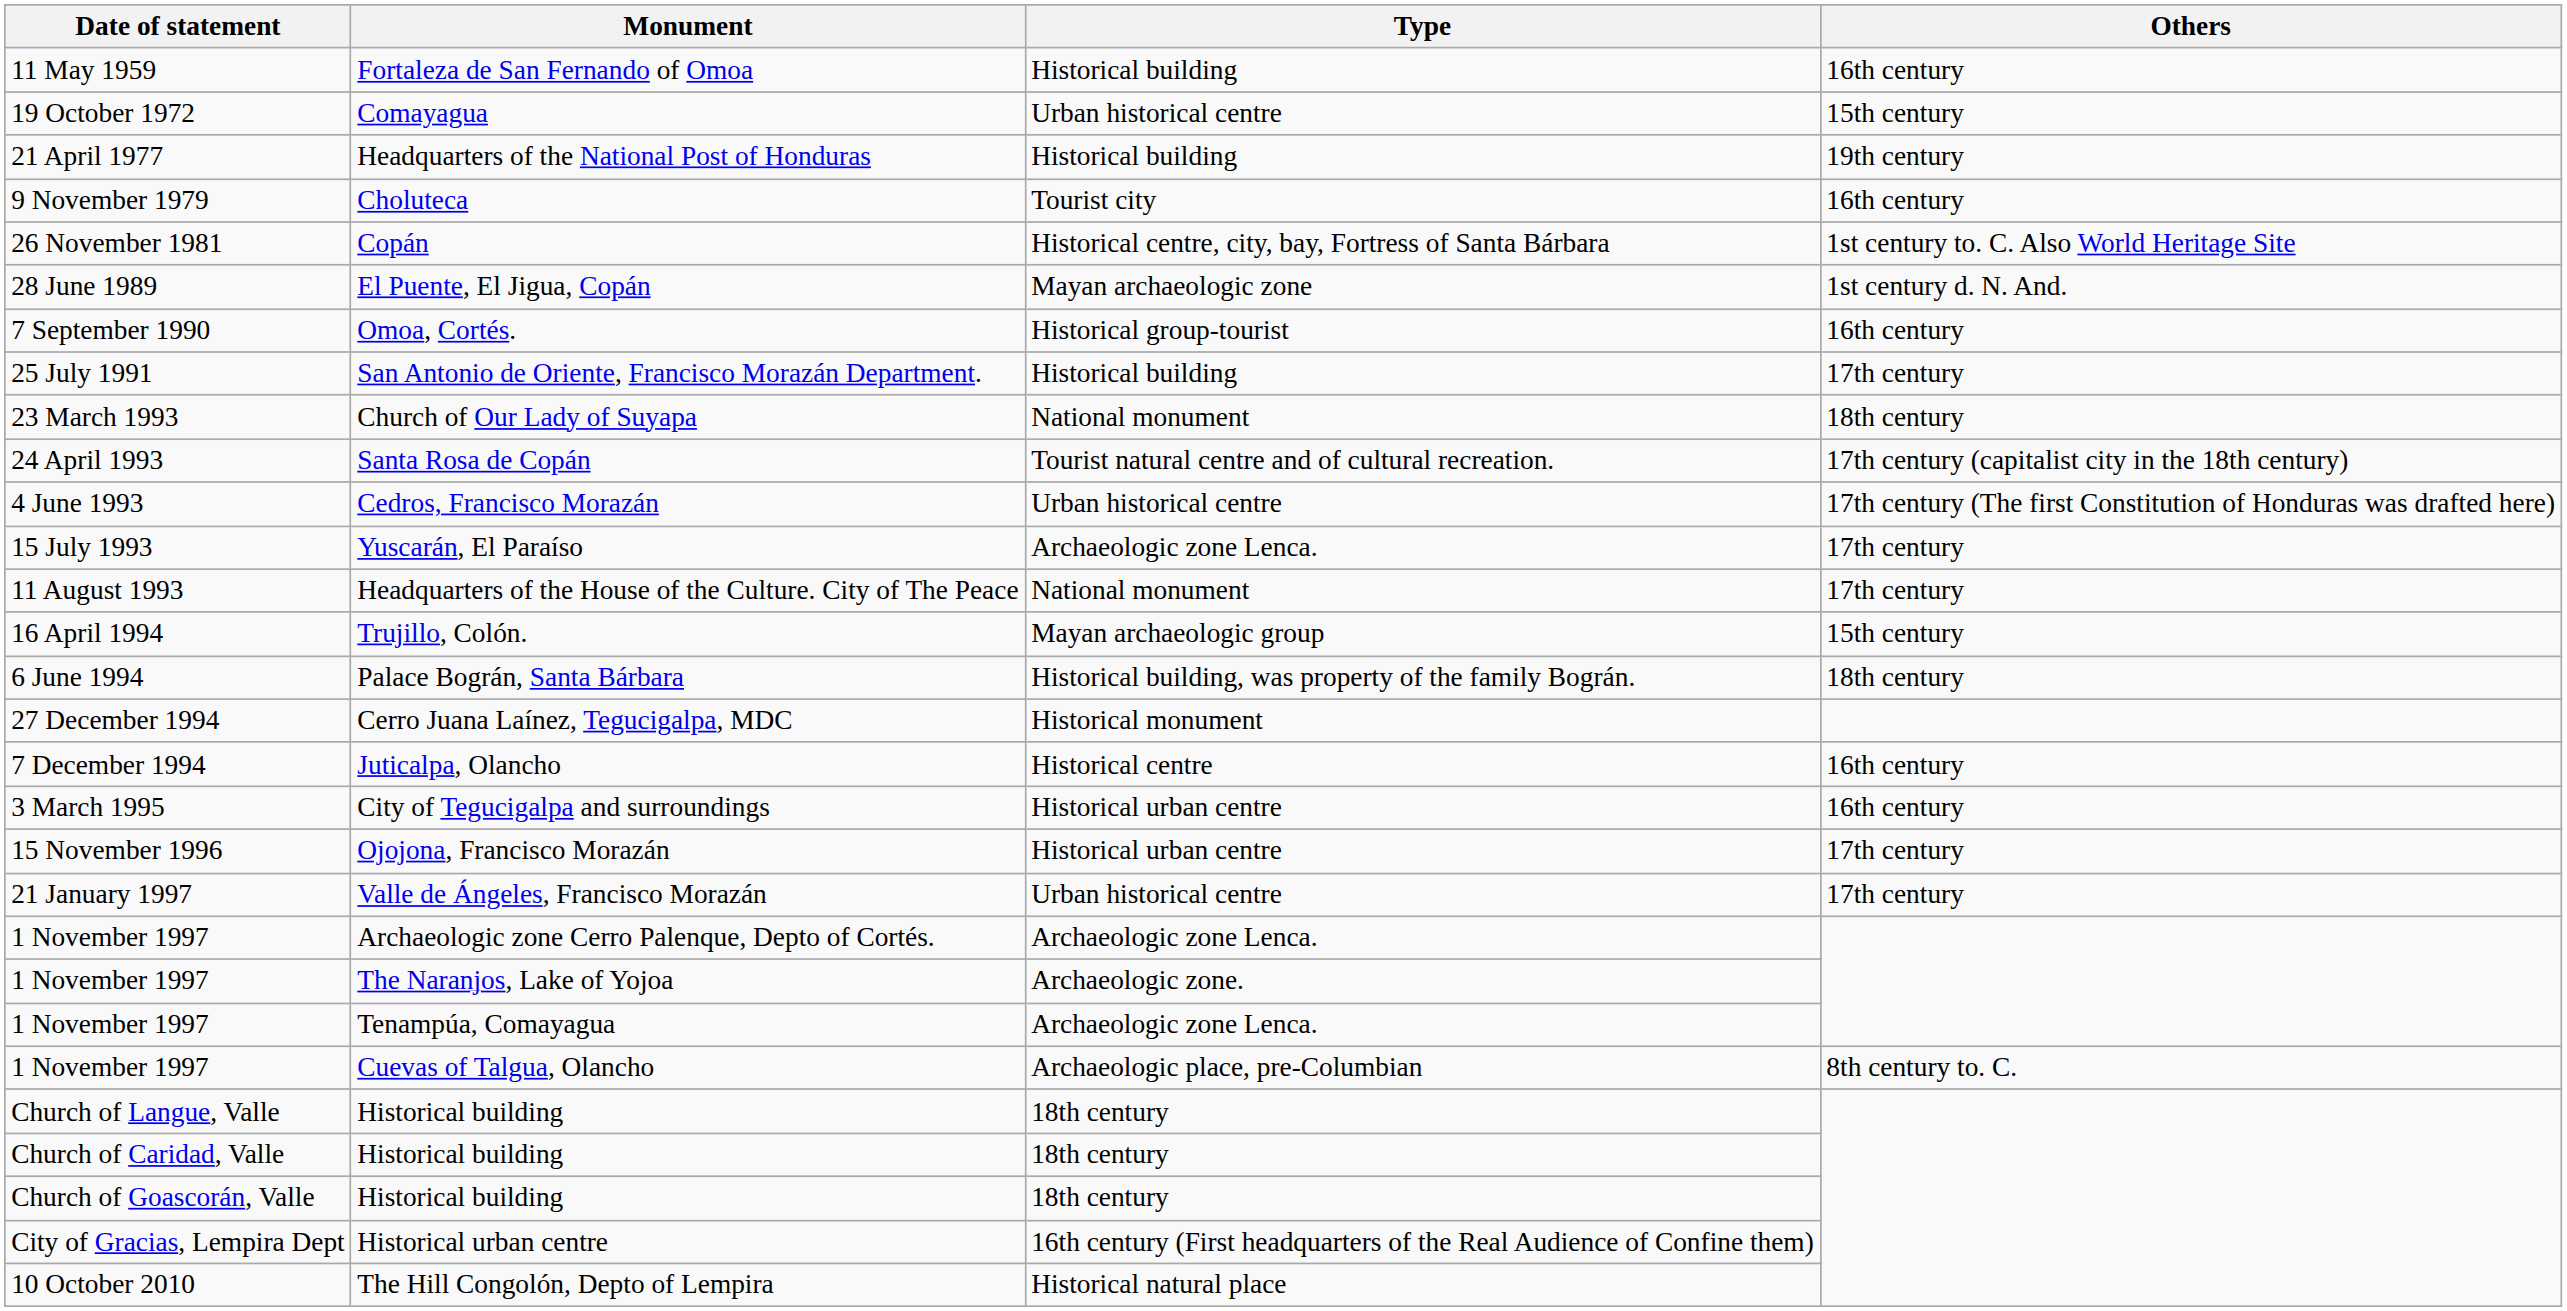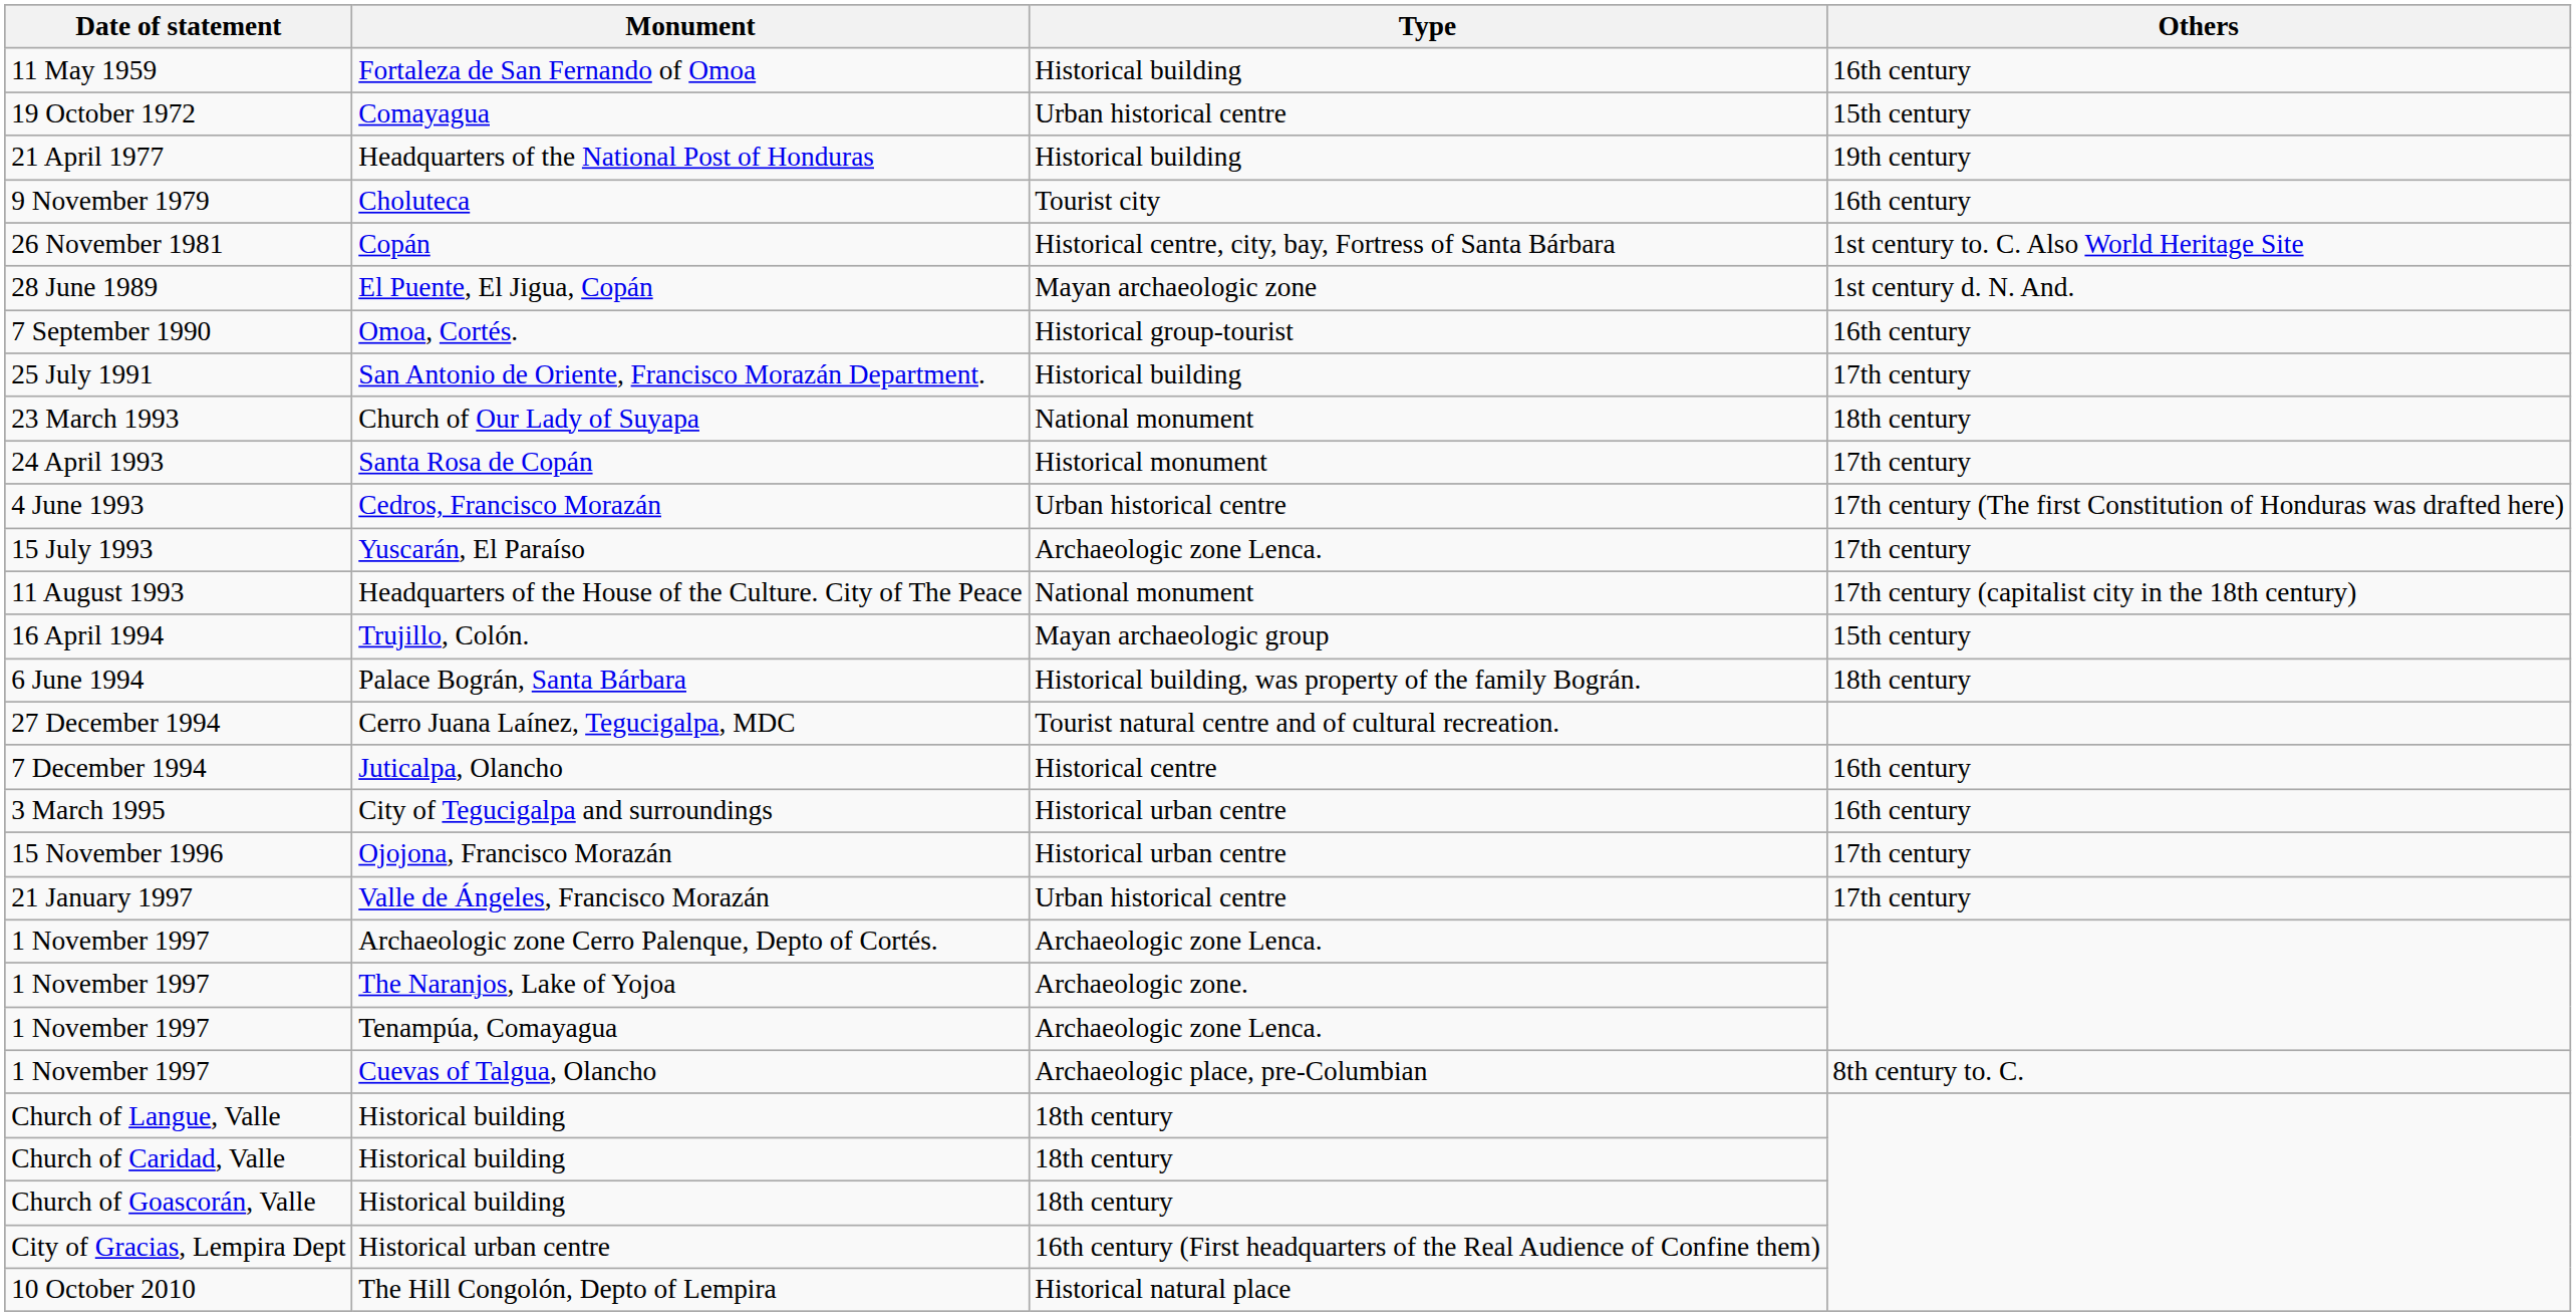Santa Rosa de Copán | Type: Tourist natural centre and of cultural recreation. -> Historical monument
Santa Rosa de Copán | Others: 17th century (capitalist city in the 18th century) -> 17th century
Headquarters of the House of the Culture. City of The Peace | Others: 17th century -> 17th century (capitalist city in the 18th century)
Cerro Juana Laínez, Tegucigalpa, MDC | Type: Historical monument -> Tourist natural centre and of cultural recreation.
